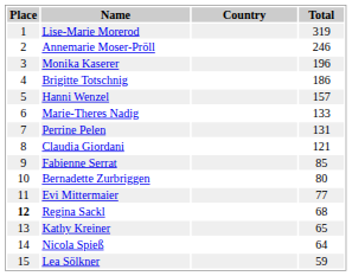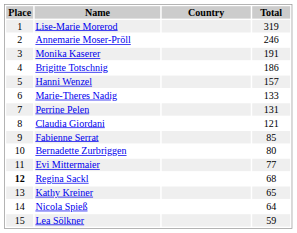Monika Kaserer | Total: 196 -> 191
